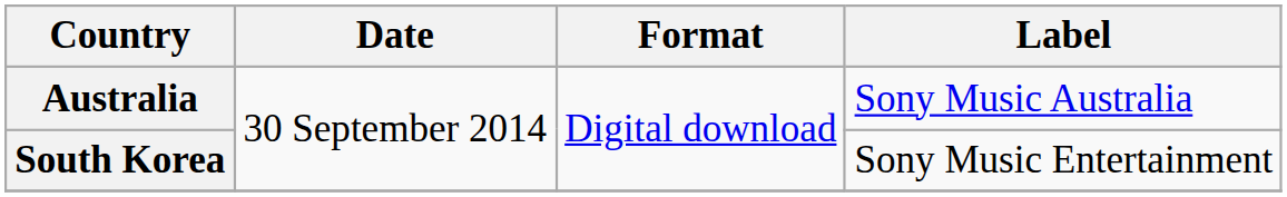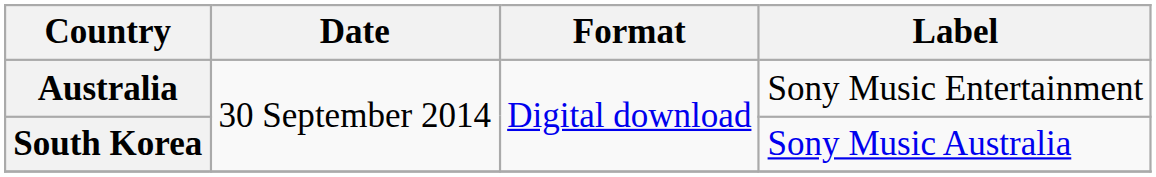Australia | Label: Sony Music Australia -> Sony Music Entertainment
South Korea | Label: Sony Music Entertainment -> Sony Music Australia
